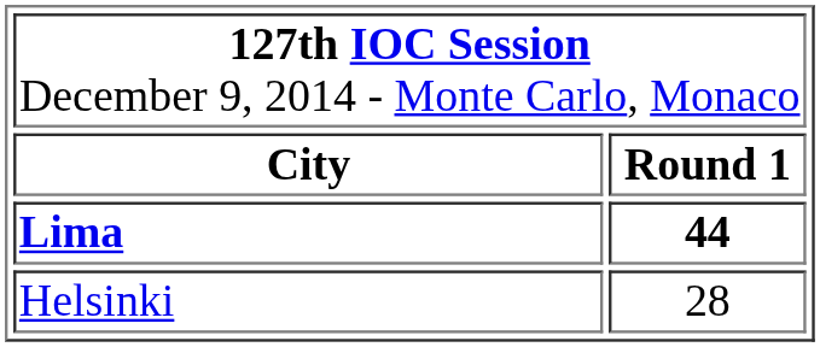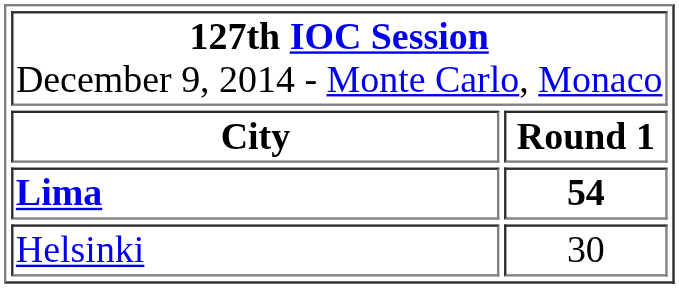Lima | column 2: 44 -> 54
Helsinki | column 2: 28 -> 30
